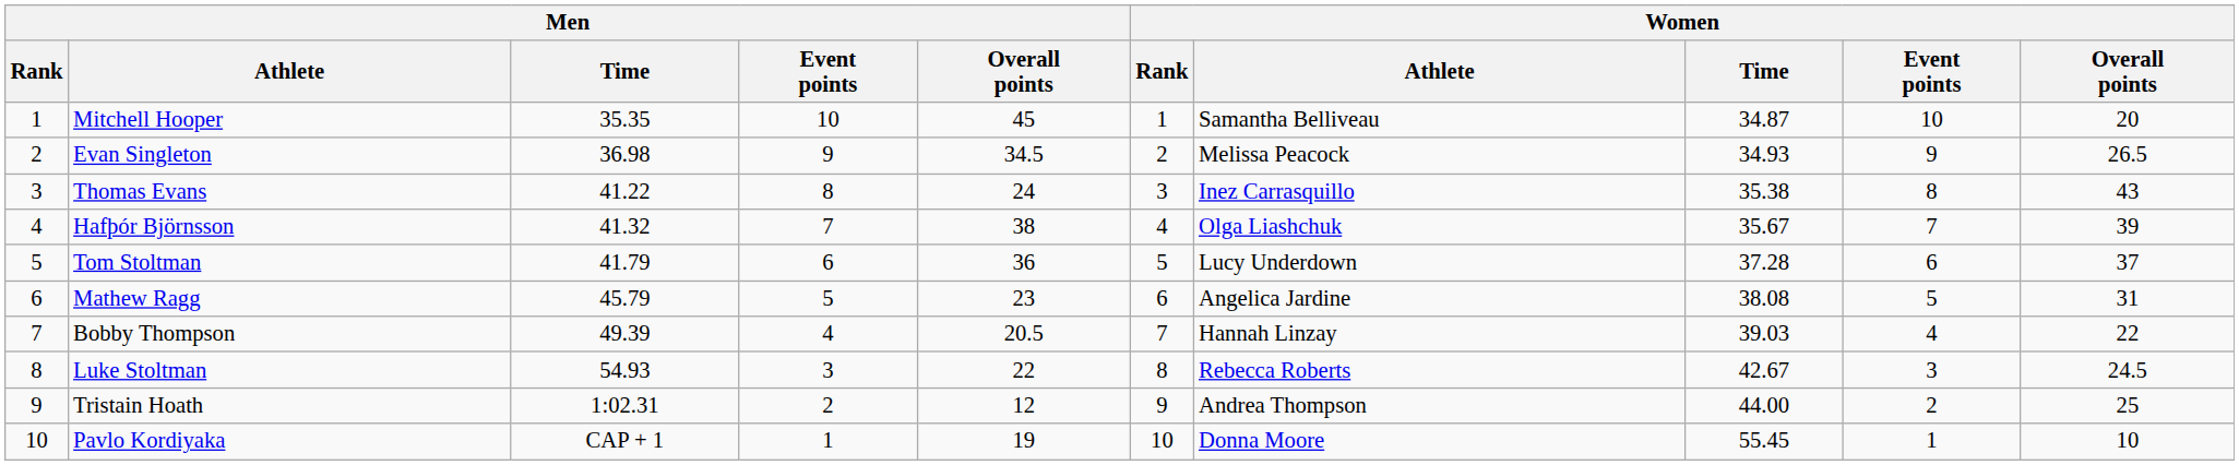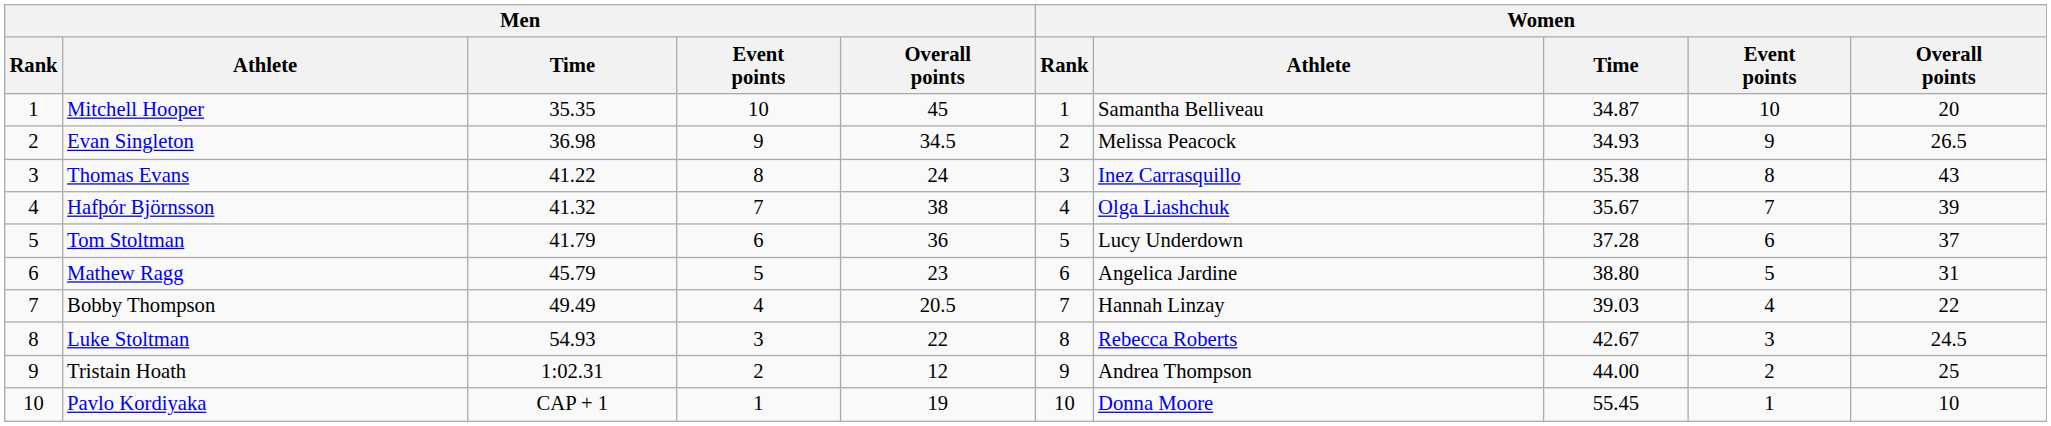Mathew Ragg | Women / Time: 38.08 -> 38.80
Bobby Thompson | Men / Time: 49.39 -> 49.49
